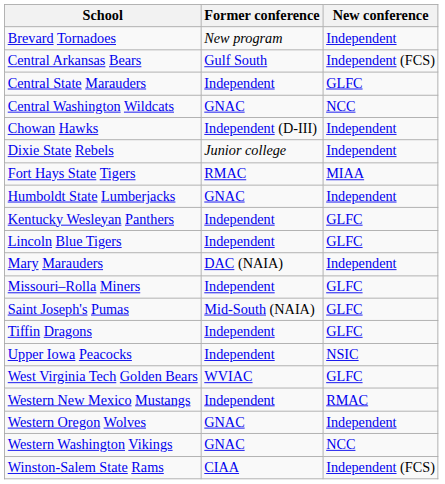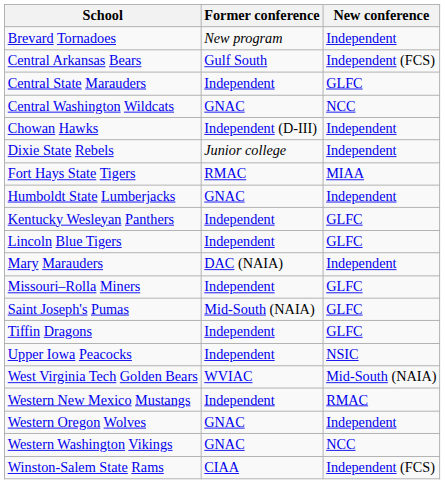West Virginia Tech Golden Bears | New conference: GLFC -> Mid-South (NAIA)
